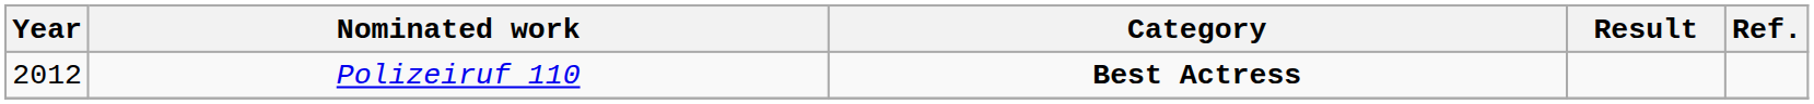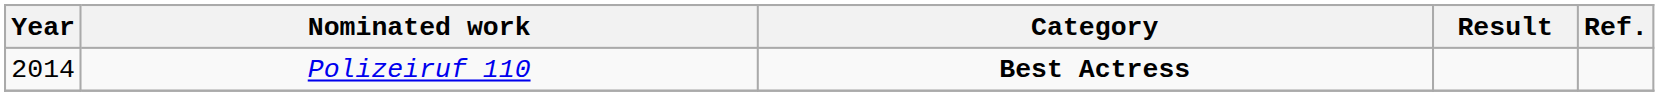Polizeiruf 110 | Year: 2012 -> 2014
